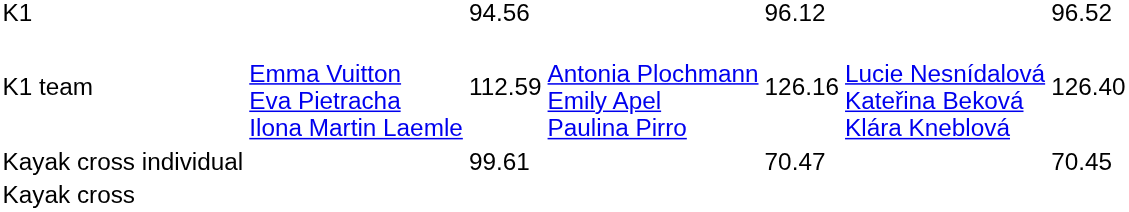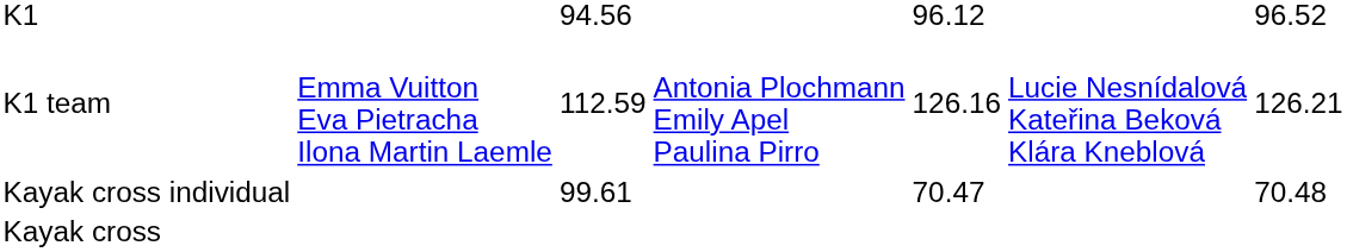K1 team | column 7: 126.40 -> 126.21
Kayak cross individual | column 7: 70.45 -> 70.48
